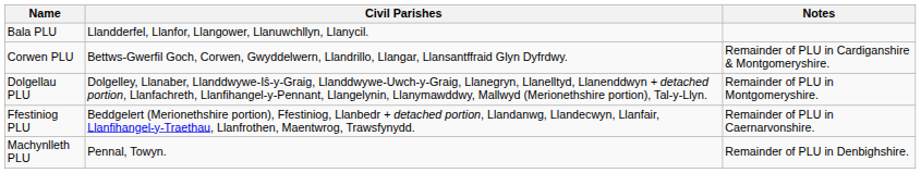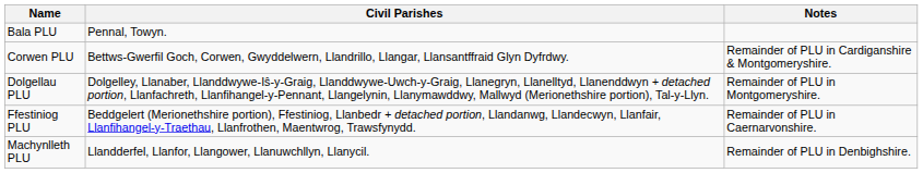Bala PLU | Civil Parishes: Llandderfel, Llanfor, Llangower, Llanuwchllyn, Llanycil. -> Pennal, Towyn.
Machynlleth PLU | Civil Parishes: Pennal, Towyn. -> Llandderfel, Llanfor, Llangower, Llanuwchllyn, Llanycil.
